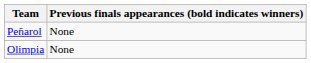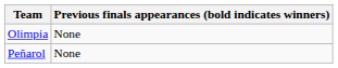rows swapped: Peñarol <-> Olimpia
